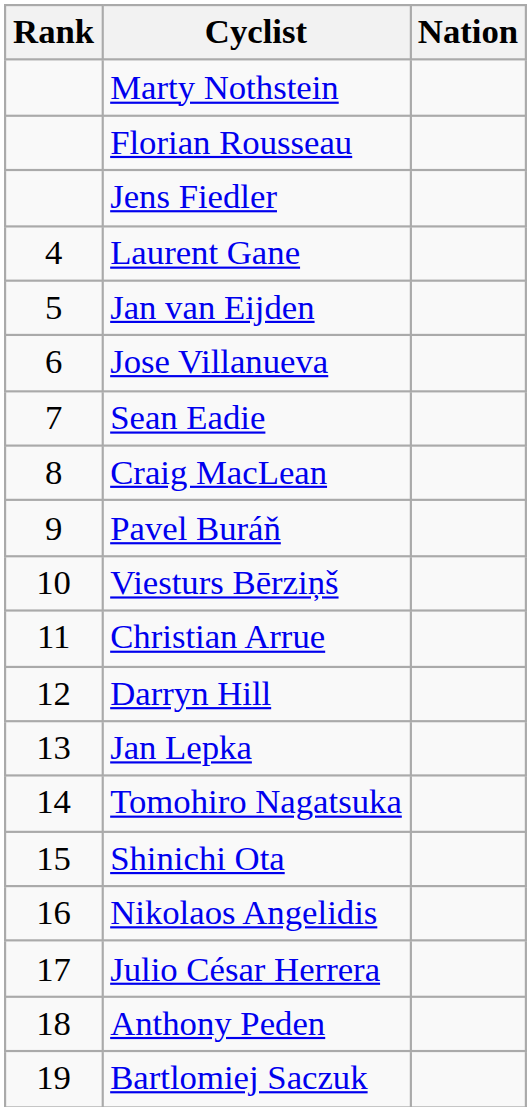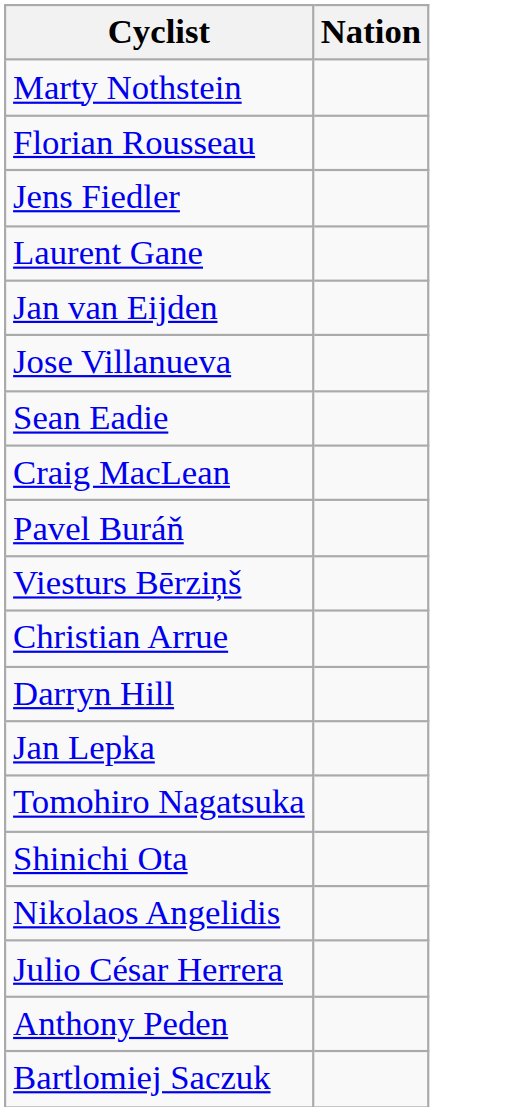- column: Rank | 4 | 5 | 6 | 7 | 8 | 9 | 10 | 11 | 12 | 13 | 14 | 15 | 16 | 17 | 18 | 19
